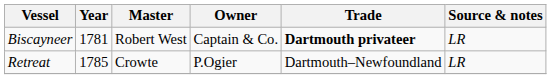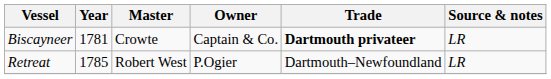Biscayneer | Master: Robert West -> Crowte
Retreat | Master: Crowte -> Robert West
